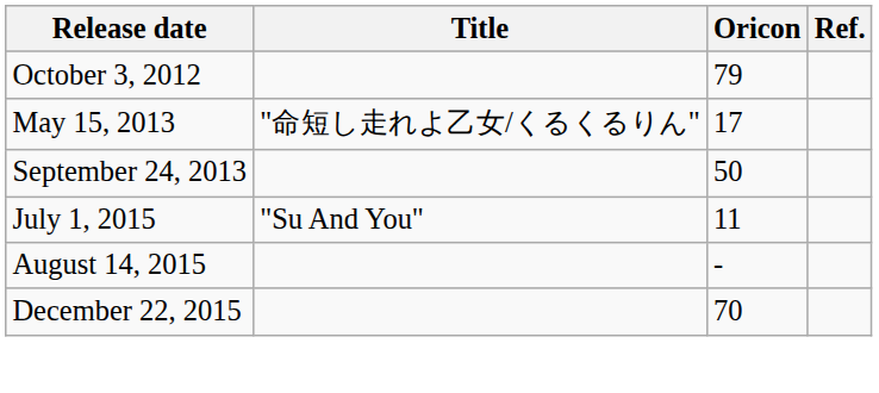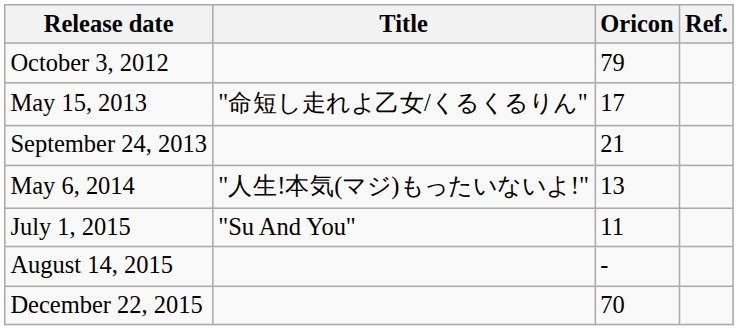September 24, 2013 | Oricon: 50 -> 21
+ row: May 6, 2014 | "人生!本気(マジ)もったいないよ!" | 13
